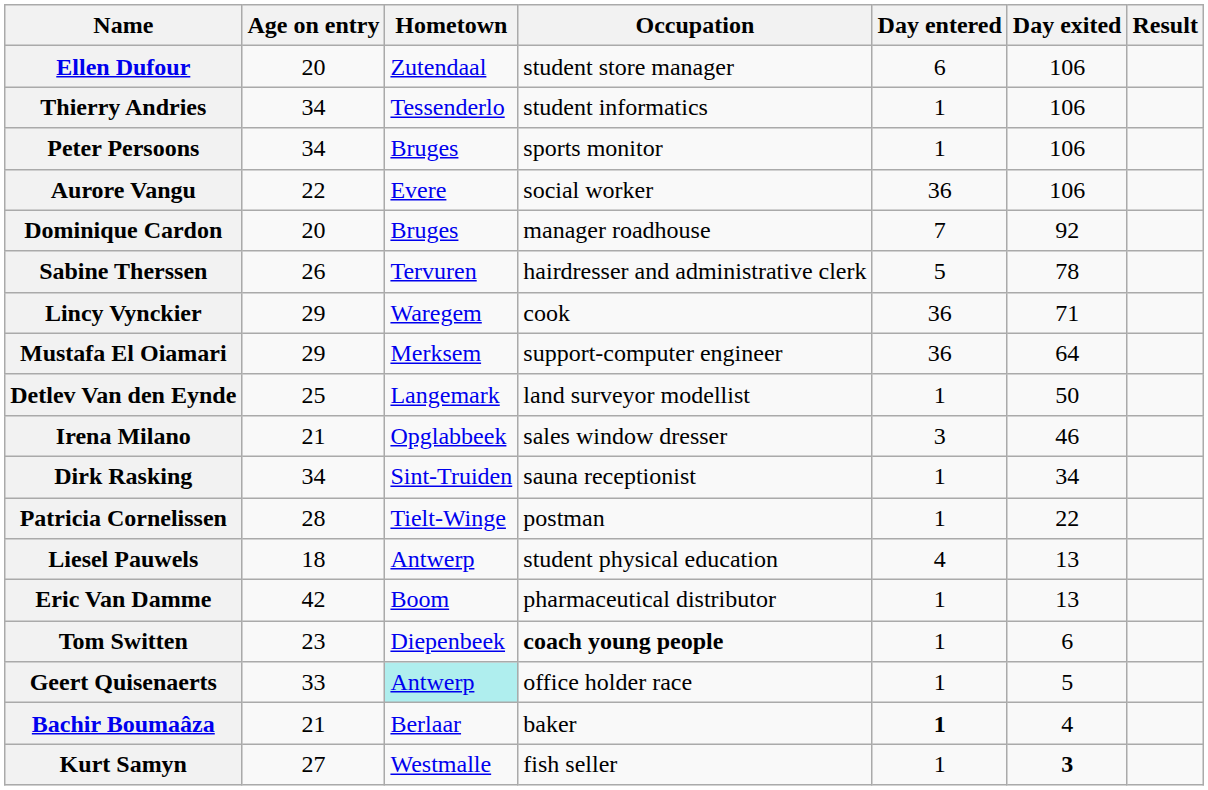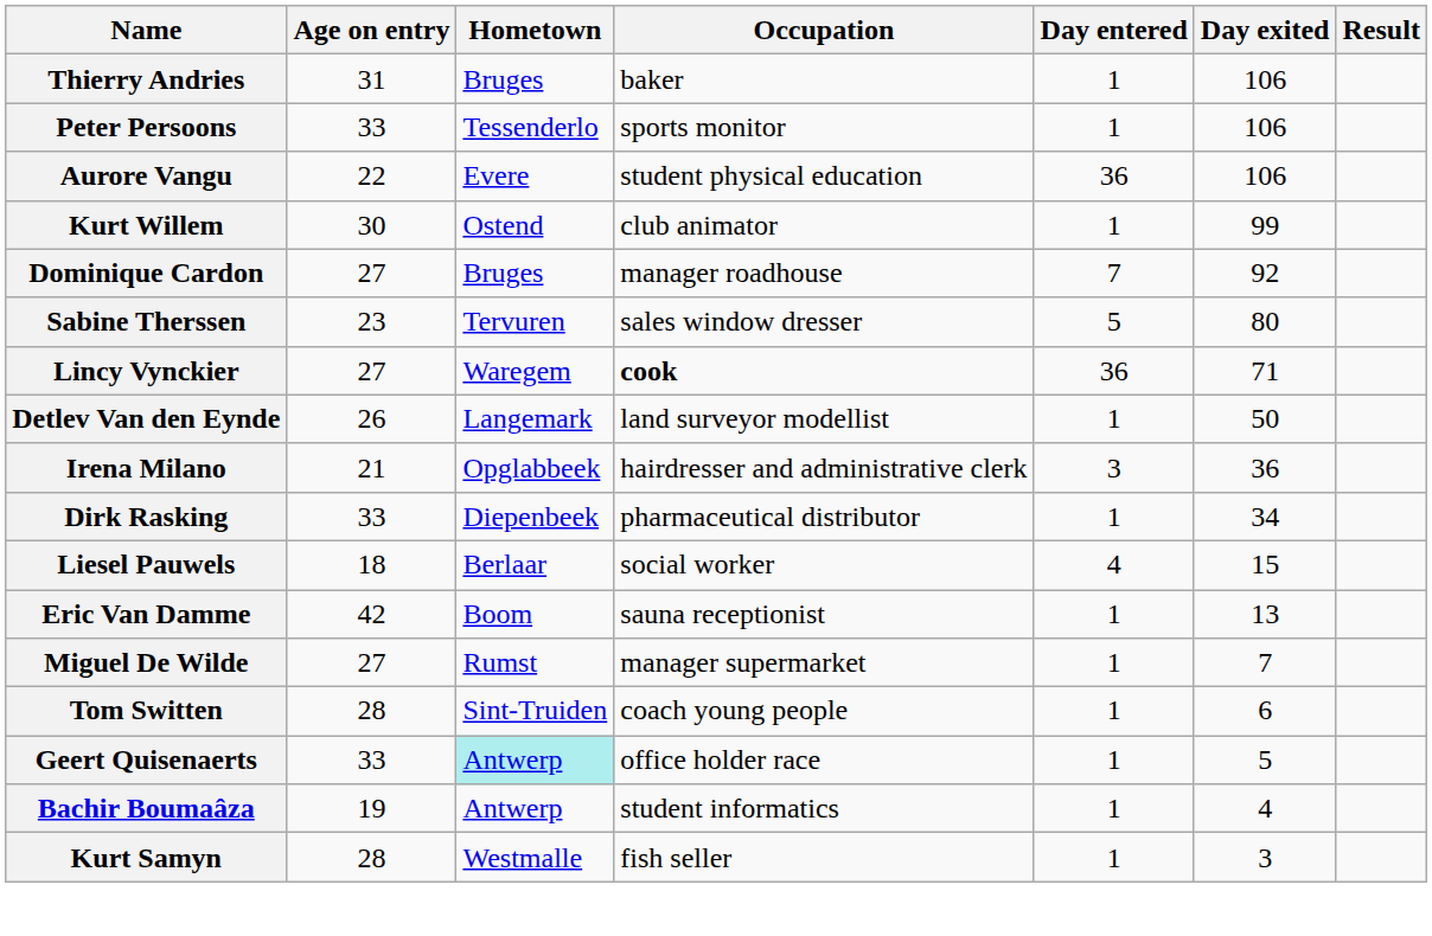- row: Ellen Dufour | 20 | Zutendaal | student store manager | 6 | 106
Thierry Andries | Age on entry: 34 -> 31
Thierry Andries | Hometown: Tessenderlo -> Bruges
Thierry Andries | Occupation: student informatics -> baker
Peter Persoons | Age on entry: 34 -> 33
Peter Persoons | Hometown: Bruges -> Tessenderlo
Aurore Vangu | Occupation: social worker -> student physical education
+ row: Kurt Willem | 30 | Ostend | club animator | 1 | 99
Dominique Cardon | Age on entry: 20 -> 27
Sabine Therssen | Age on entry: 26 -> 23
Sabine Therssen | Occupation: hairdresser and administrative clerk -> sales window dresser
Sabine Therssen | Day exited: 78 -> 80
Lincy Vynckier | Age on entry: 29 -> 27
Lincy Vynckier | Occupation: normal -> bold
- row: Mustafa El Oiamari | 29 | Merksem | support-computer engineer | 36 | 64
Detlev Van den Eynde | Age on entry: 25 -> 26
Irena Milano | Occupation: sales window dresser -> hairdresser and administrative clerk
Irena Milano | Day exited: 46 -> 36
Dirk Rasking | Age on entry: 34 -> 33
Dirk Rasking | Hometown: Sint-Truiden -> Diepenbeek
Dirk Rasking | Occupation: sauna receptionist -> pharmaceutical distributor
- row: Patricia Cornelissen | 28 | Tielt-Winge | postman | 1 | 22
Liesel Pauwels | Hometown: Antwerp -> Berlaar
Liesel Pauwels | Occupation: student physical education -> social worker
Liesel Pauwels | Day exited: 13 -> 15
Eric Van Damme | Occupation: pharmaceutical distributor -> sauna receptionist
+ row: Miguel De Wilde | 27 | Rumst | manager supermarket | 1 | 7
Tom Switten | Age on entry: 23 -> 28
Tom Switten | Hometown: Diepenbeek -> Sint-Truiden
Tom Switten | Occupation: bold -> normal
Bachir Boumaâza | Age on entry: 21 -> 19
Bachir Boumaâza | Hometown: Berlaar -> Antwerp
Bachir Boumaâza | Occupation: baker -> student informatics
Bachir Boumaâza | Day entered: bold -> normal
Kurt Samyn | Age on entry: 27 -> 28
Kurt Samyn | Day exited: bold -> normal
